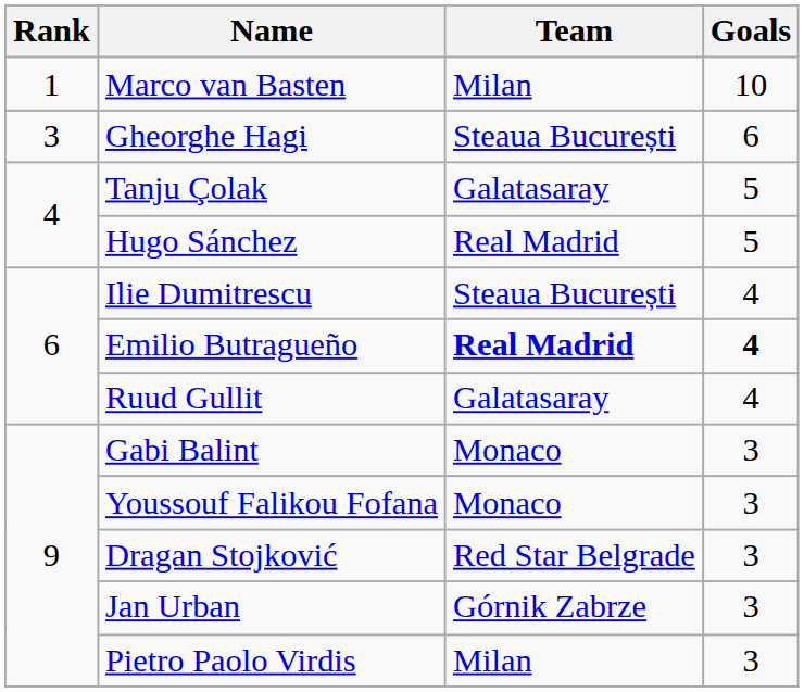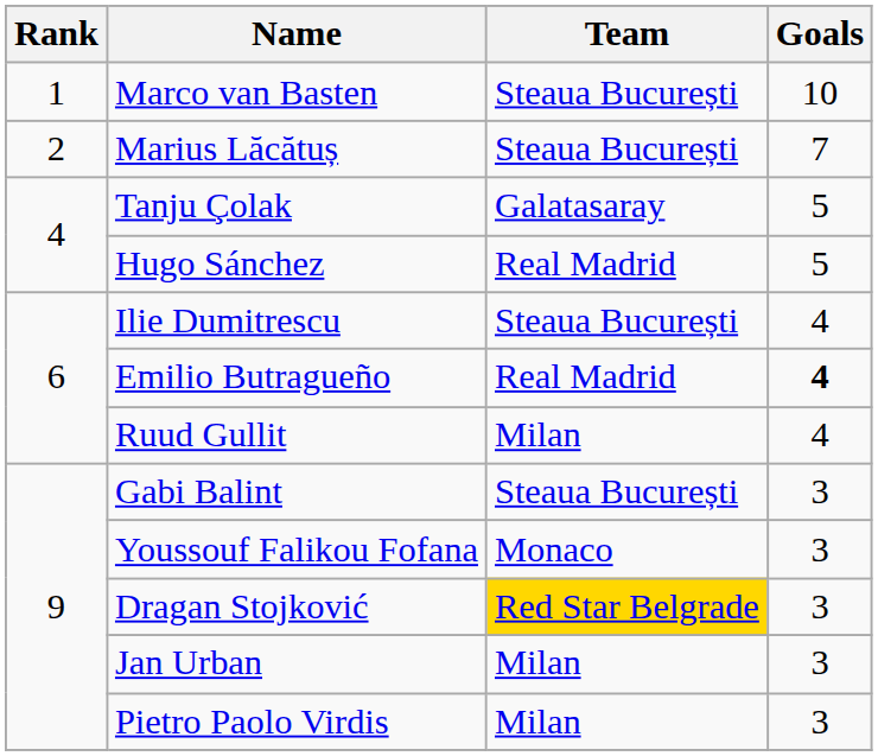Marco van Basten | Team: Milan -> Steaua București
+ row: 2 | Marius Lăcătuș | Steaua București | 7
- row: 3 | Gheorghe Hagi | Steaua București | 6
Emilio Butragueño | Team: bold -> normal
Ruud Gullit | Team: Galatasaray -> Milan
Gabi Balint | Team: Monaco -> Steaua București
Dragan Stojković | Team: no background -> gold background
Jan Urban | Team: Górnik Zabrze -> Milan
